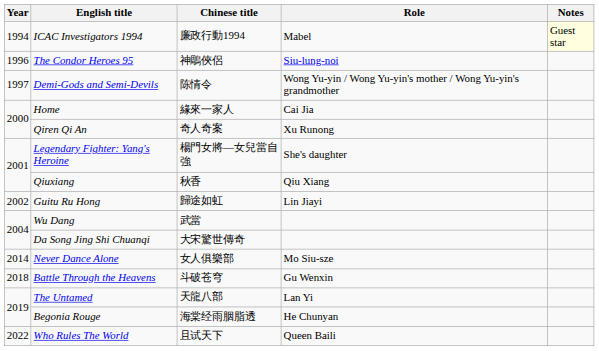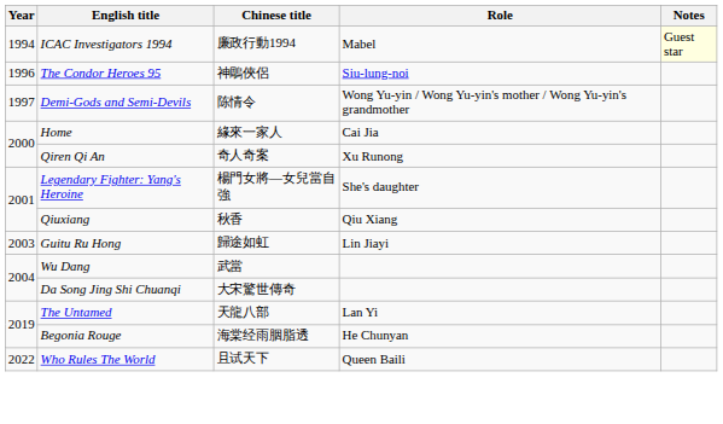Guitu Ru Hong | Year: 2002 -> 2003
- row: 2014 | Never Dance Alone | 女人俱樂部 | Mo Siu-sze
- row: 2018 | Battle Through the Heavens | 斗破苍穹 | Gu Wenxin
